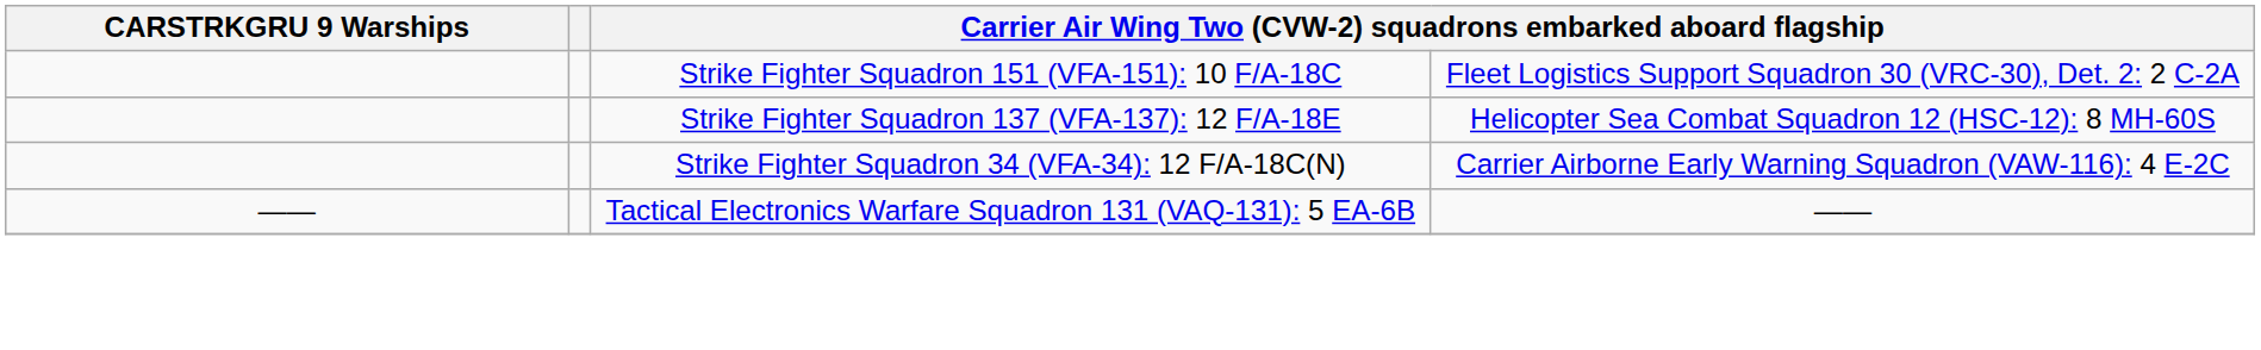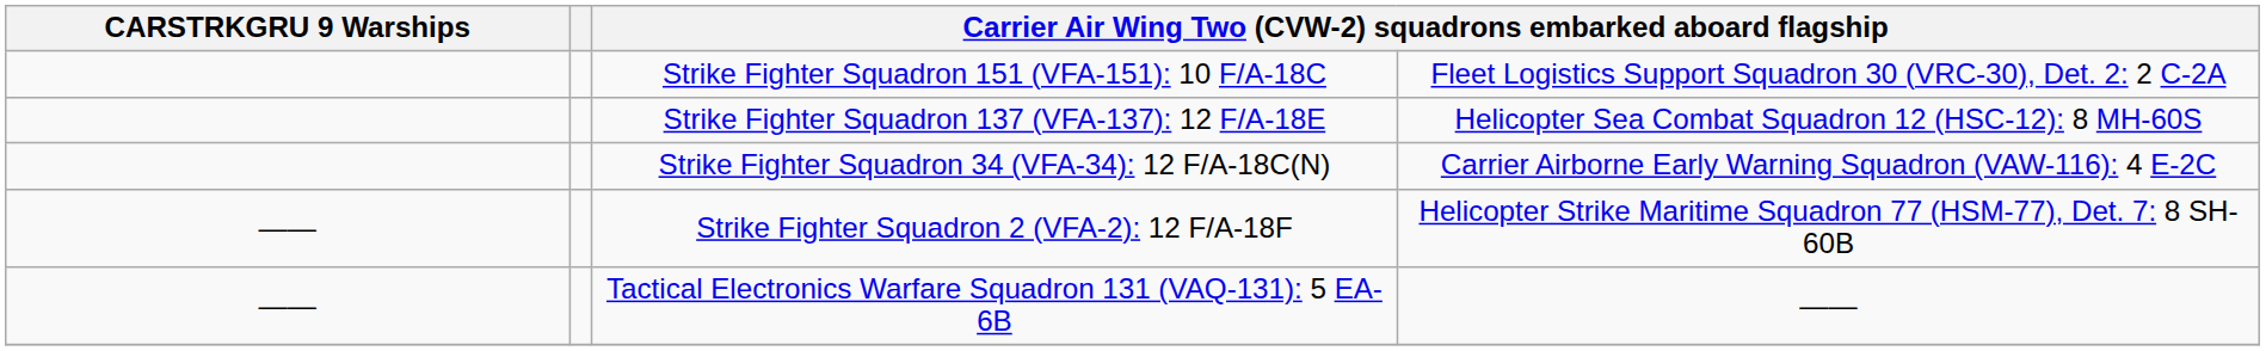+ row: —— | Strike Fighter Squadron 2 (VFA-2): 12 F/A-18F | Helicopter Strike Maritime Squadron 77 (HSM-77), Det. 7: 8 SH-60B
